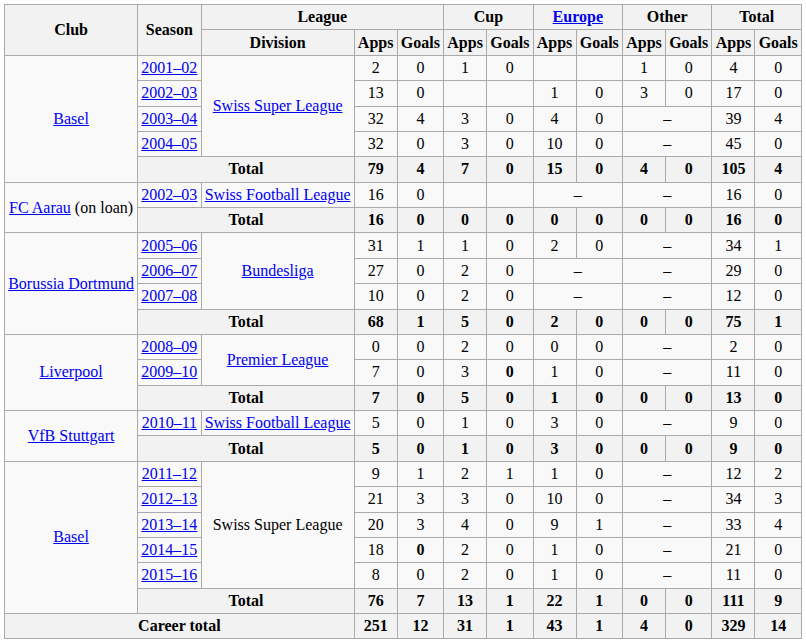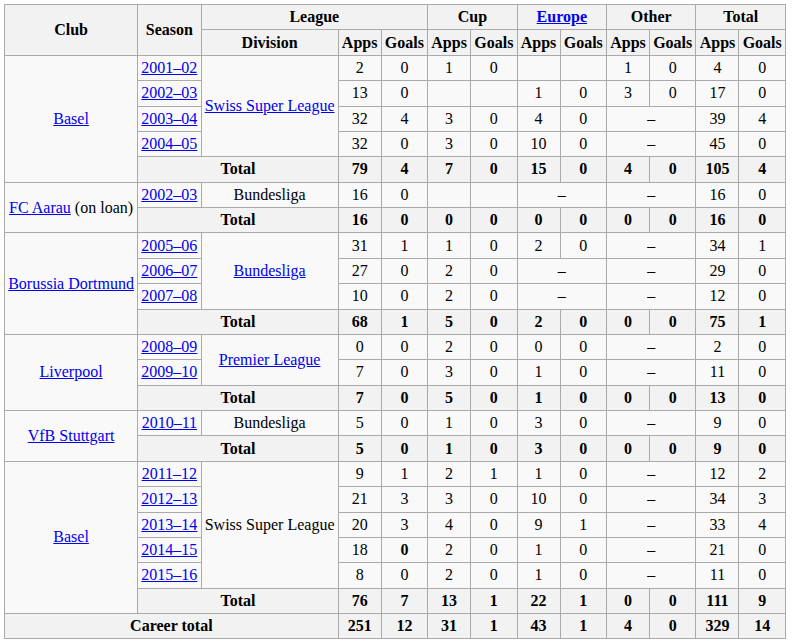2002–03 / 16 | League / Division: Swiss Football League -> Bundesliga
2009–10 | Cup / Goals: bold -> normal
2010–11 | League / Division: Swiss Football League -> Bundesliga
